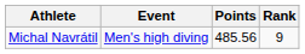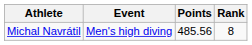Michal Navrátil | Rank: 9 -> 8
